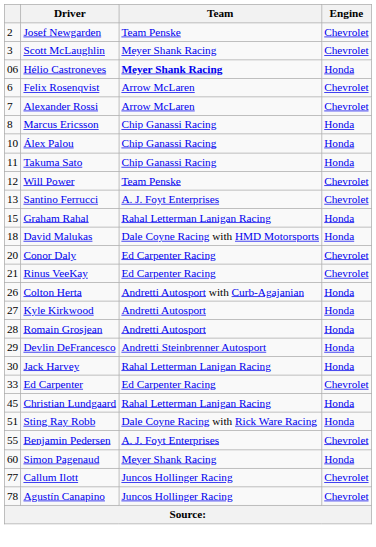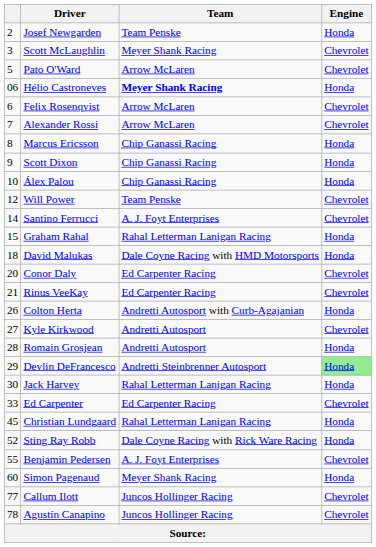Josef Newgarden | Engine: Chevrolet -> Honda
+ row: 5 | Pato O'Ward | Arrow McLaren | Chevrolet
+ row: 9 | Scott Dixon | Chip Ganassi Racing | Honda
- row: 11 | Takuma Sato | Chip Ganassi Racing | Honda
Santino Ferrucci | column 1: 13 -> 14
Kyle Kirkwood | Engine: Honda -> Chevrolet
Devlin DeFrancesco | Engine: no background -> lightgreen background
Sting Ray Robb | column 1: 51 -> 52
